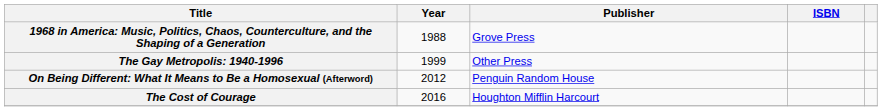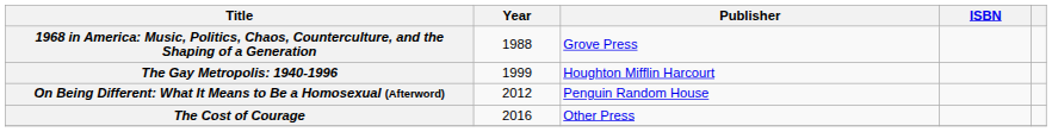The Gay Metropolis: 1940-1996 | Publisher: Other Press -> Houghton Mifflin Harcourt
The Cost of Courage | Publisher: Houghton Mifflin Harcourt -> Other Press
